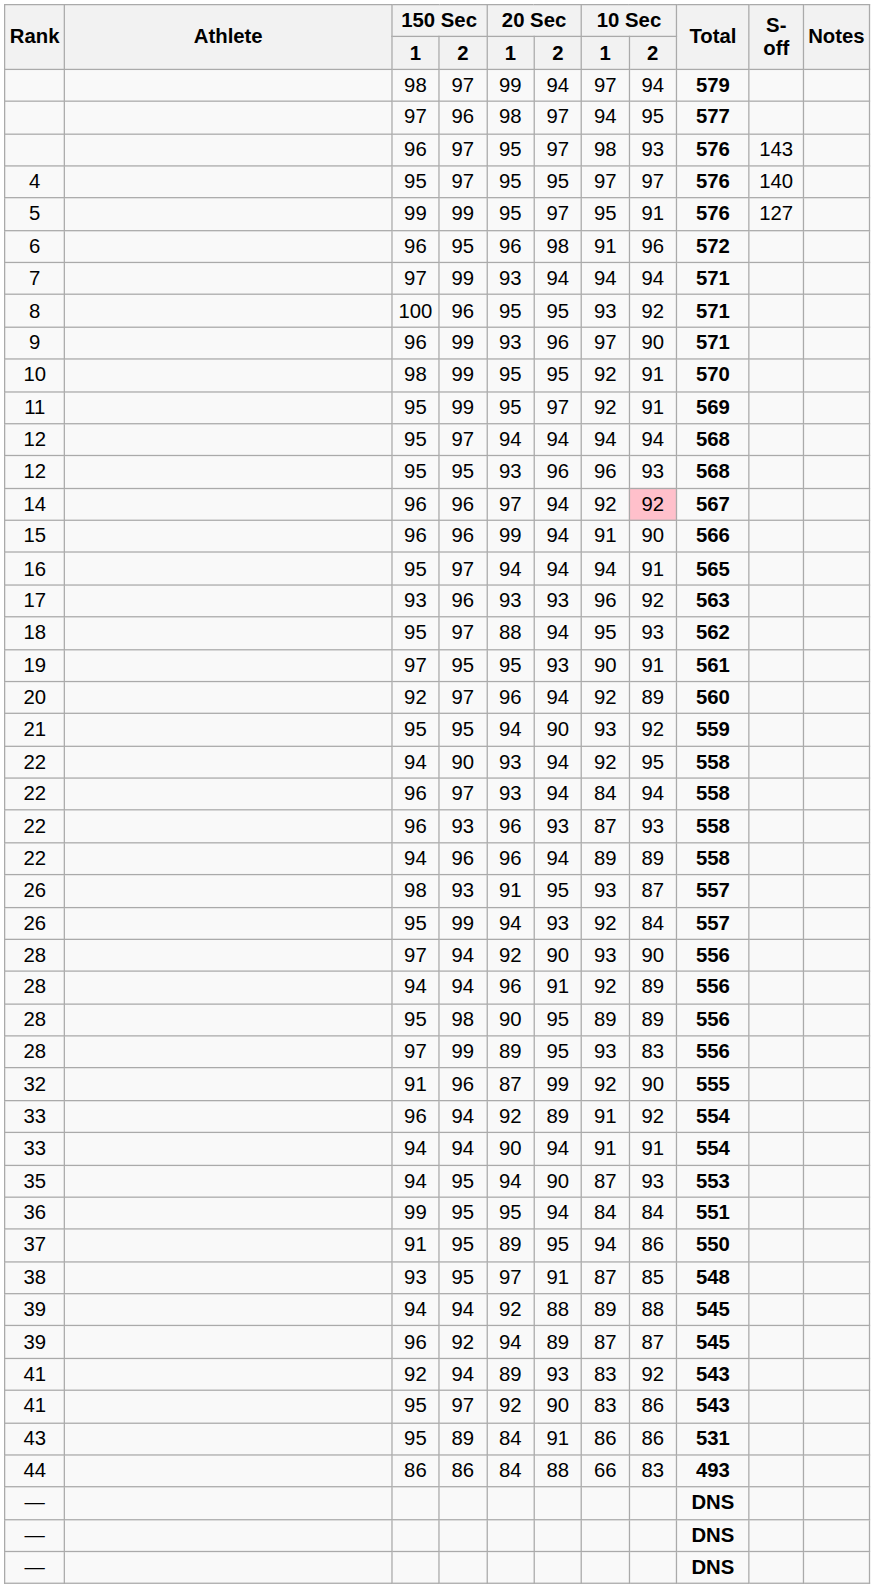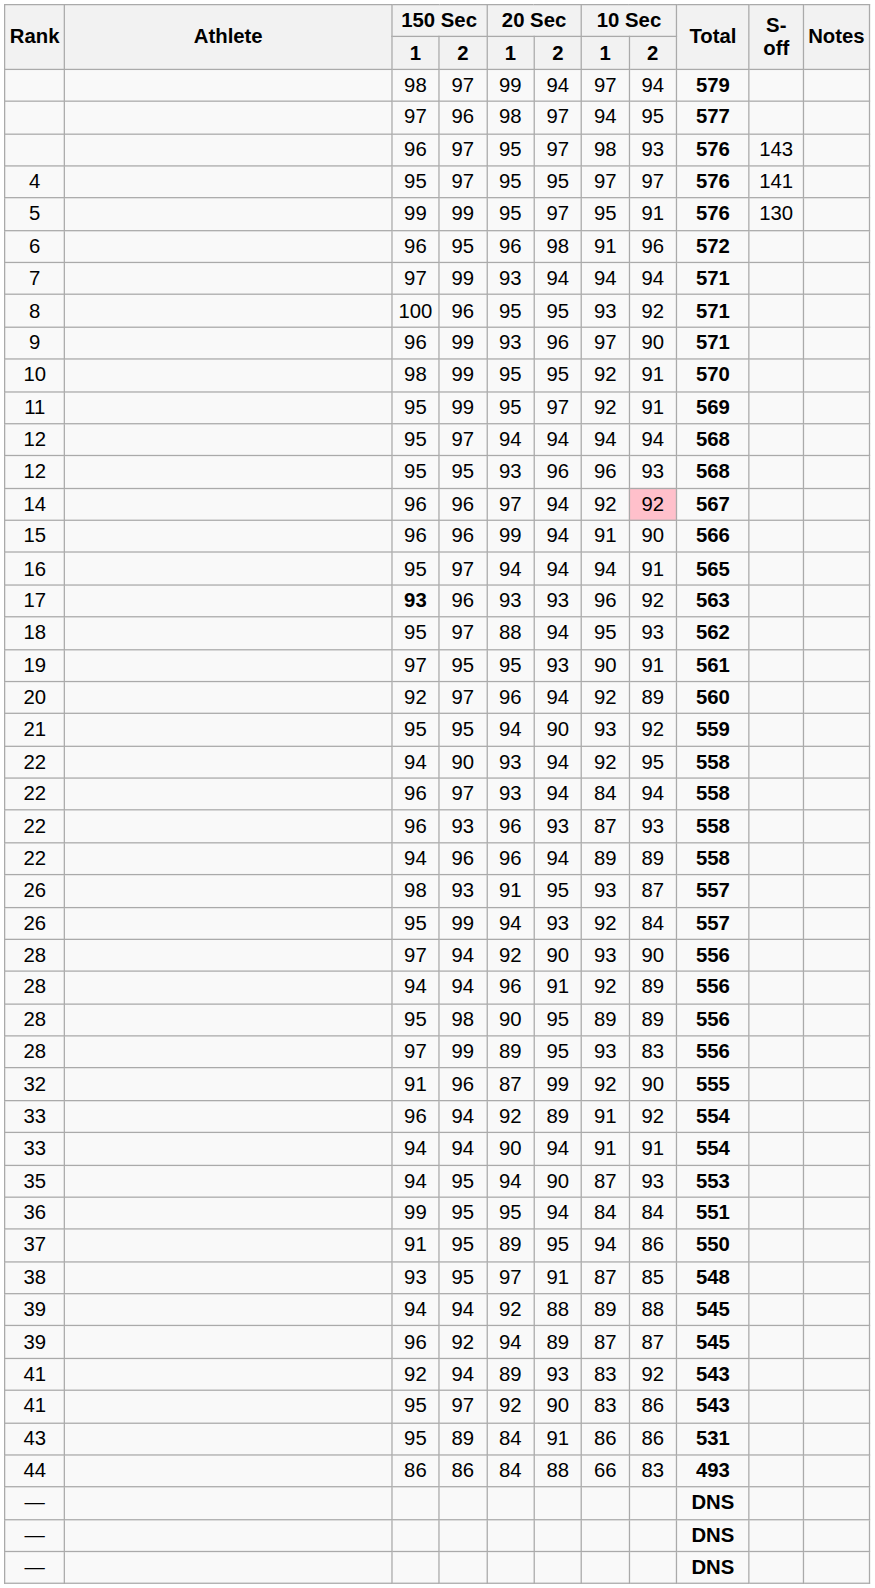4 | S-off: 140 -> 141
5 | S-off: 127 -> 130
17 | 150 Sec / 1: normal -> bold
